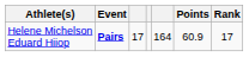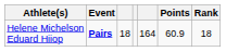Helene Michelson Eduard Hiiop | column 3: 17 -> 18
Helene Michelson Eduard Hiiop | Rank: 17 -> 18
